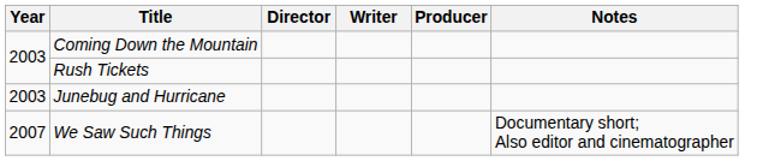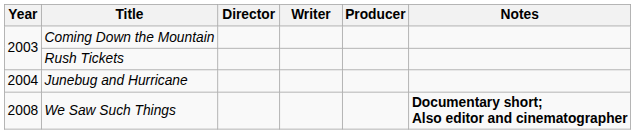Junebug and Hurricane | Year: 2003 -> 2004
We Saw Such Things | Year: 2007 -> 2008
We Saw Such Things | Notes: normal -> bold
